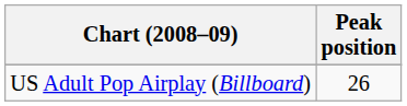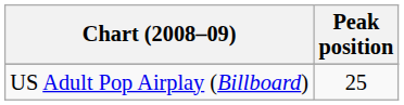US Adult Pop Airplay (Billboard) | Peak position: 26 -> 25
